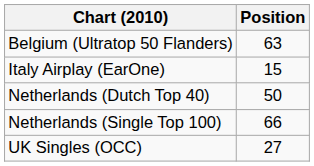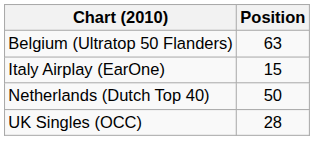- row: Netherlands (Single Top 100) | 66
UK Singles (OCC) | Position: 27 -> 28
